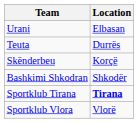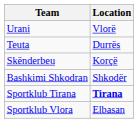Urani | Location: Elbasan -> Vlorë
Sportklub Vlora | Location: Vlorë -> Elbasan
